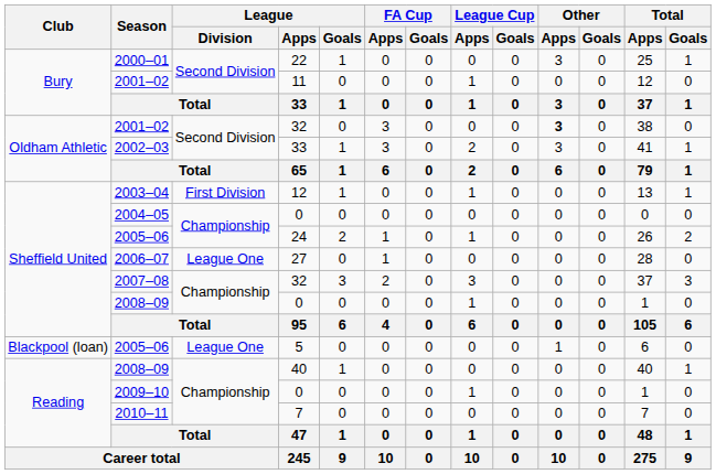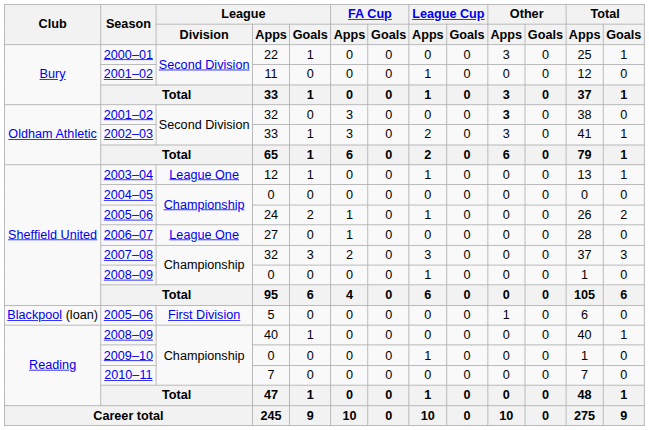2003–04 | League / Division: First Division -> League One
2005–06 / 5 | League / Division: League One -> First Division
